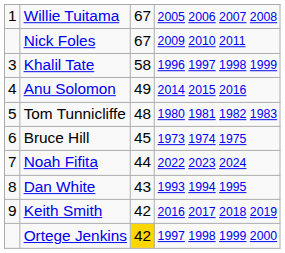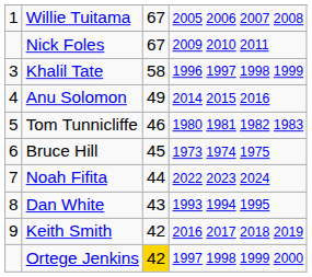Tom Tunnicliffe | column 3: 48 -> 46
